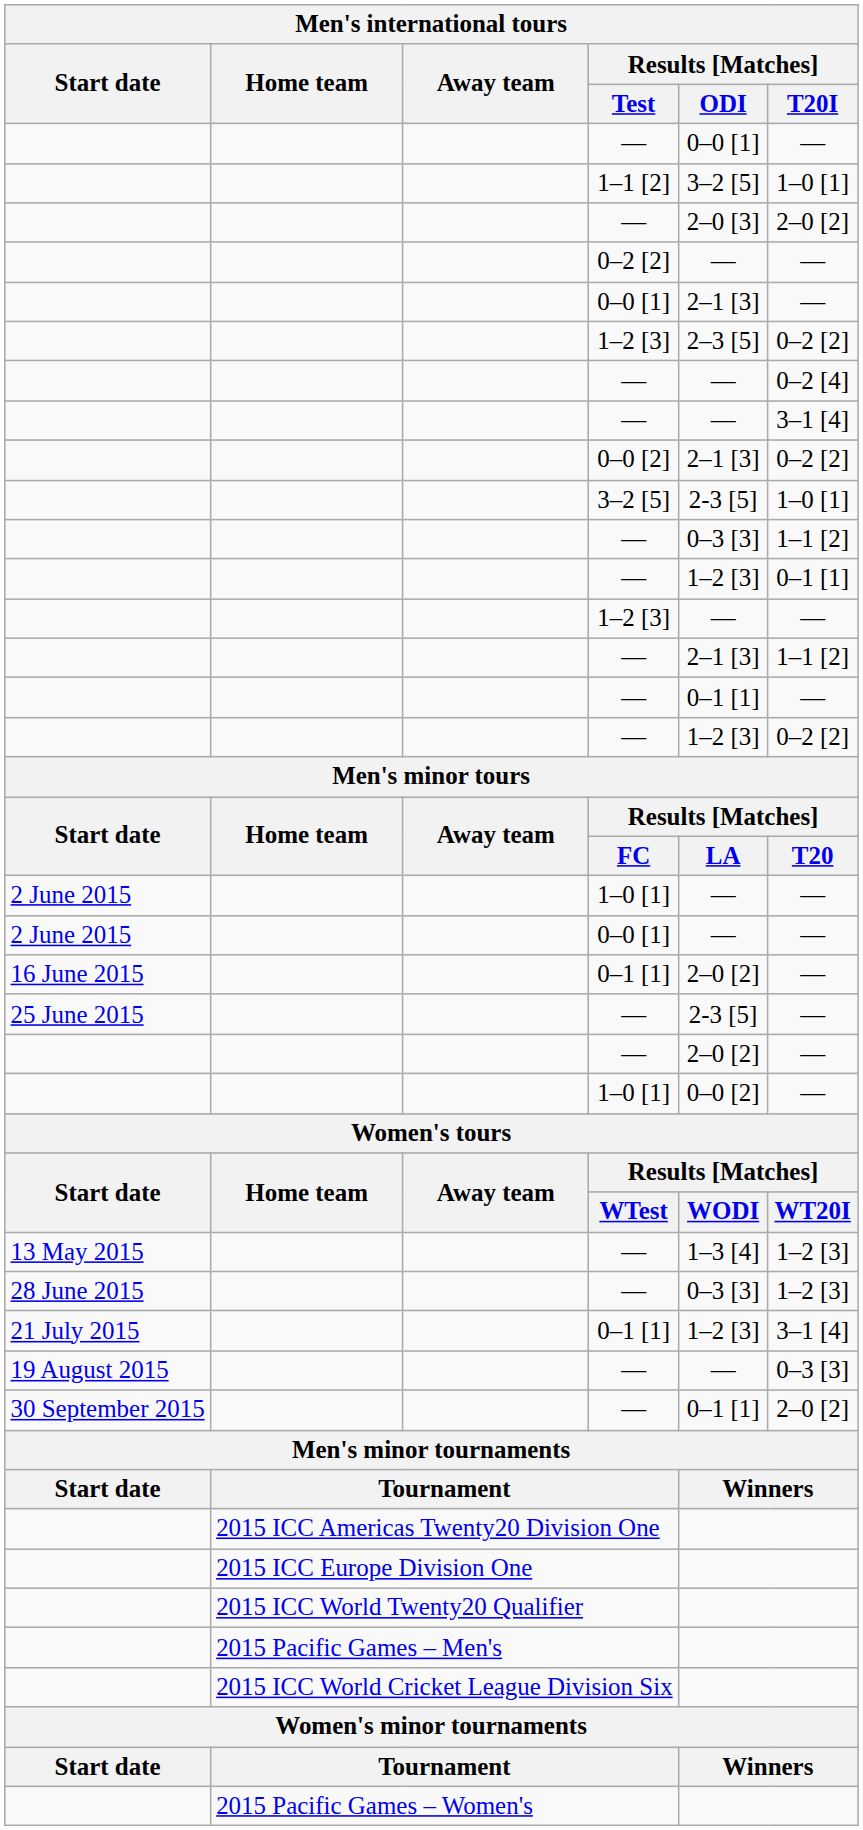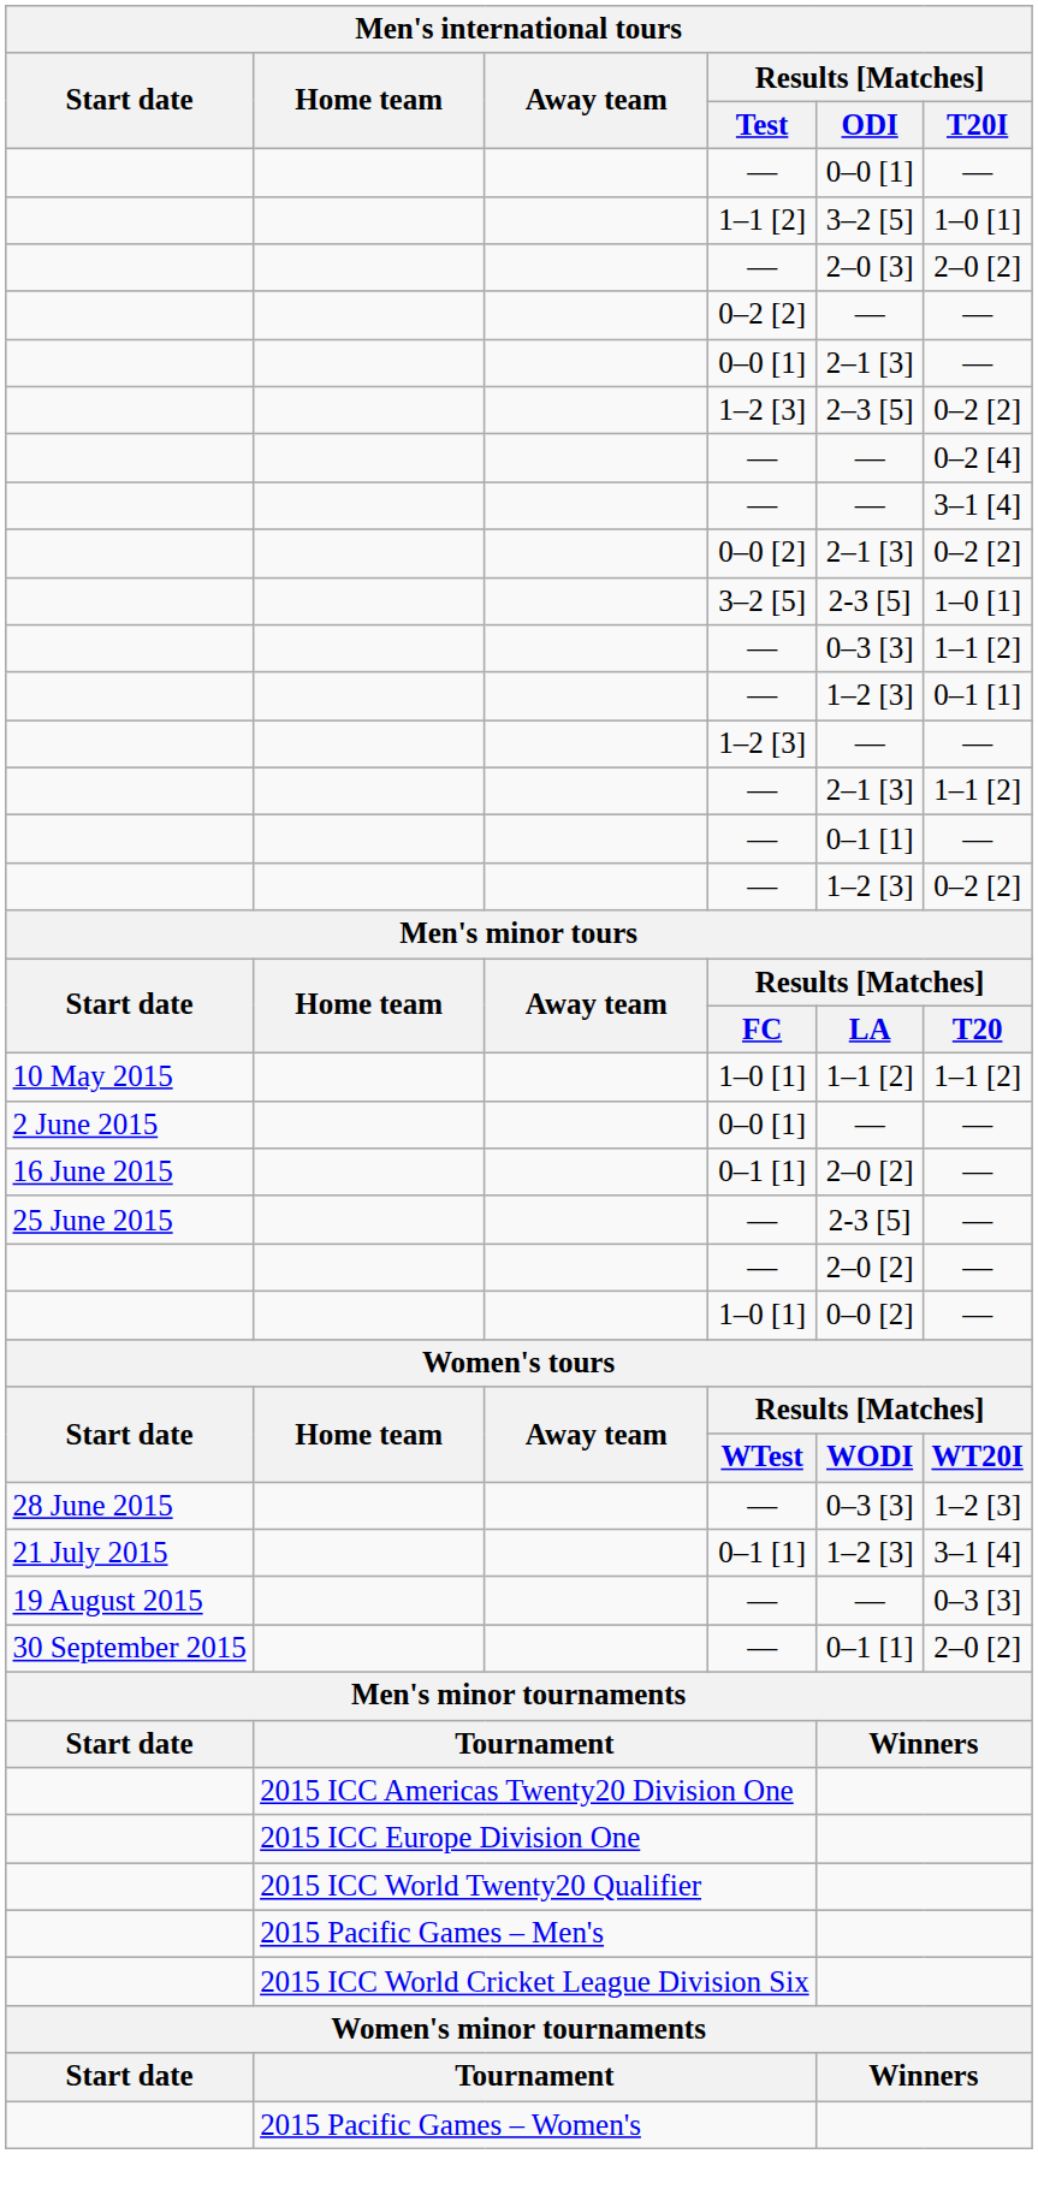+ row: 10 May 2015 | 1–0 [1] | 1–1 [2] | 1–1 [2]
- row: 2 June 2015 | 1–0 [1] | — | —
- row: 13 May 2015 | — | 1–3 [4] | 1–2 [3]
